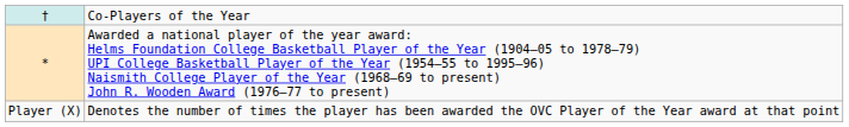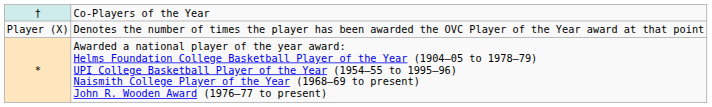rows swapped: * <-> Player (X)
